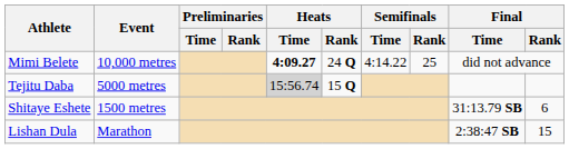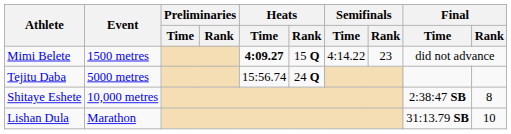Mimi Belete | Event: 10,000 metres -> 1500 metres
Mimi Belete | Heats / Rank: 24 Q -> 15 Q
Mimi Belete | Semifinals / Rank: 25 -> 23
Tejitu Daba | Heats / Time: lightgrey background -> no background
Tejitu Daba | Heats / Rank: 15 Q -> 24 Q
Shitaye Eshete | Event: 1500 metres -> 10,000 metres
Shitaye Eshete | Final / Time: 31:13.79 SB -> 2:38:47 SB
Shitaye Eshete | Final / Rank: 6 -> 8
Lishan Dula | Final / Time: 2:38:47 SB -> 31:13.79 SB
Lishan Dula | Final / Rank: 15 -> 10
